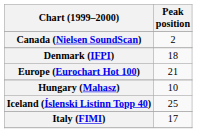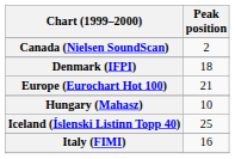Italy (FIMI) | Peak position: 17 -> 16
